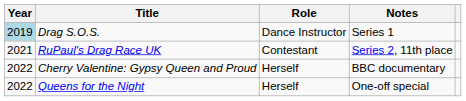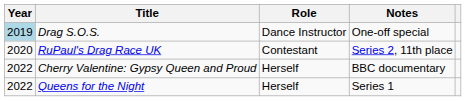Drag S.O.S. | Notes: Series 1 -> One-off special
RuPaul's Drag Race UK | Year: 2021 -> 2020
Queens for the Night | Notes: One-off special -> Series 1
